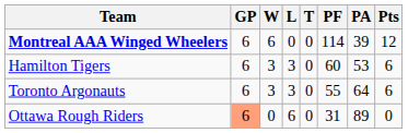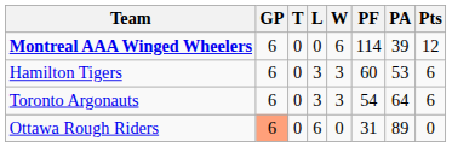columns swapped: W <-> T
Toronto Argonauts | PF: 55 -> 54
